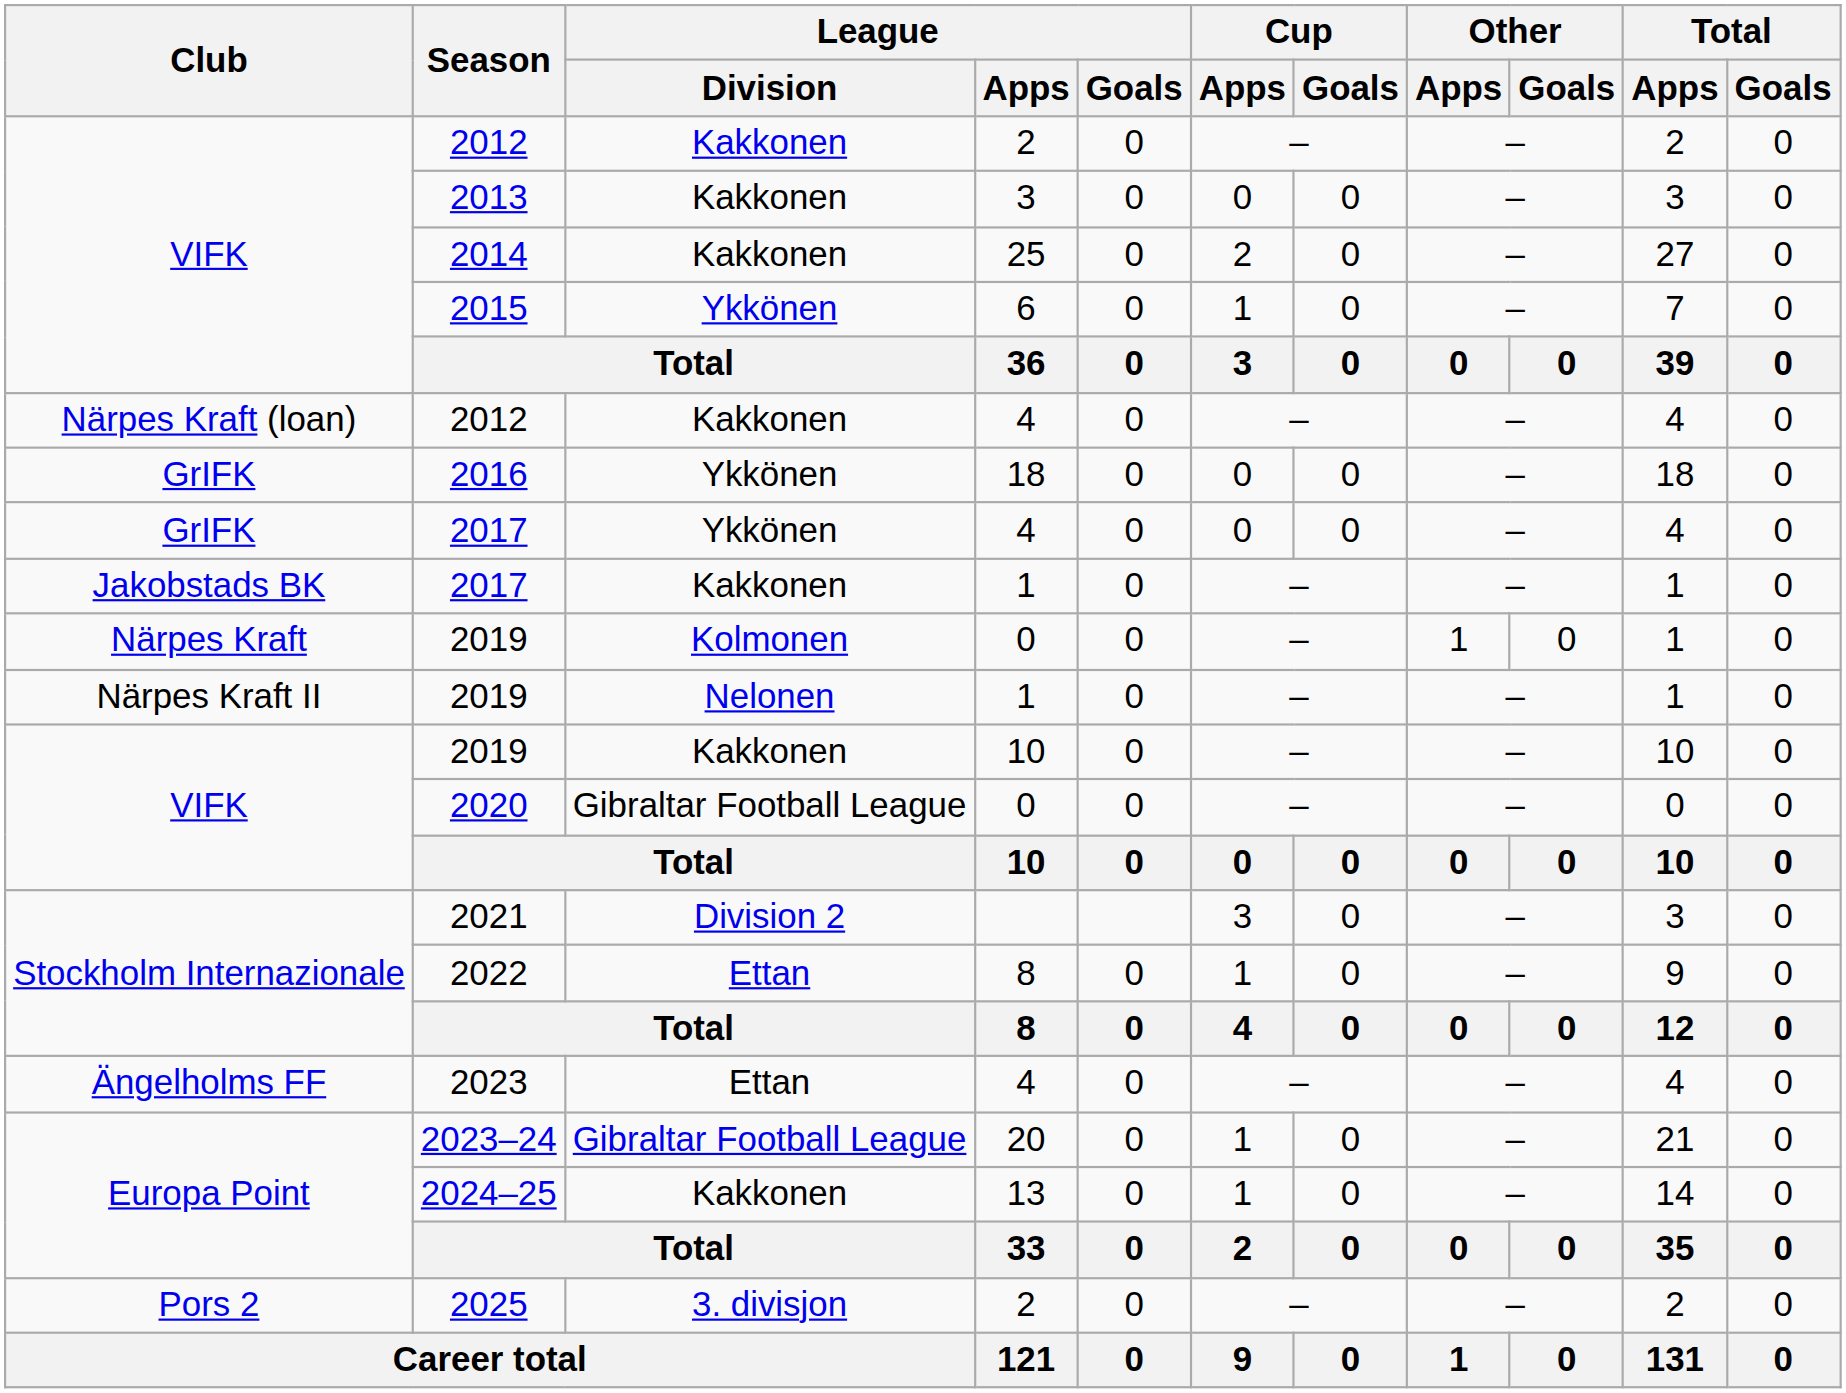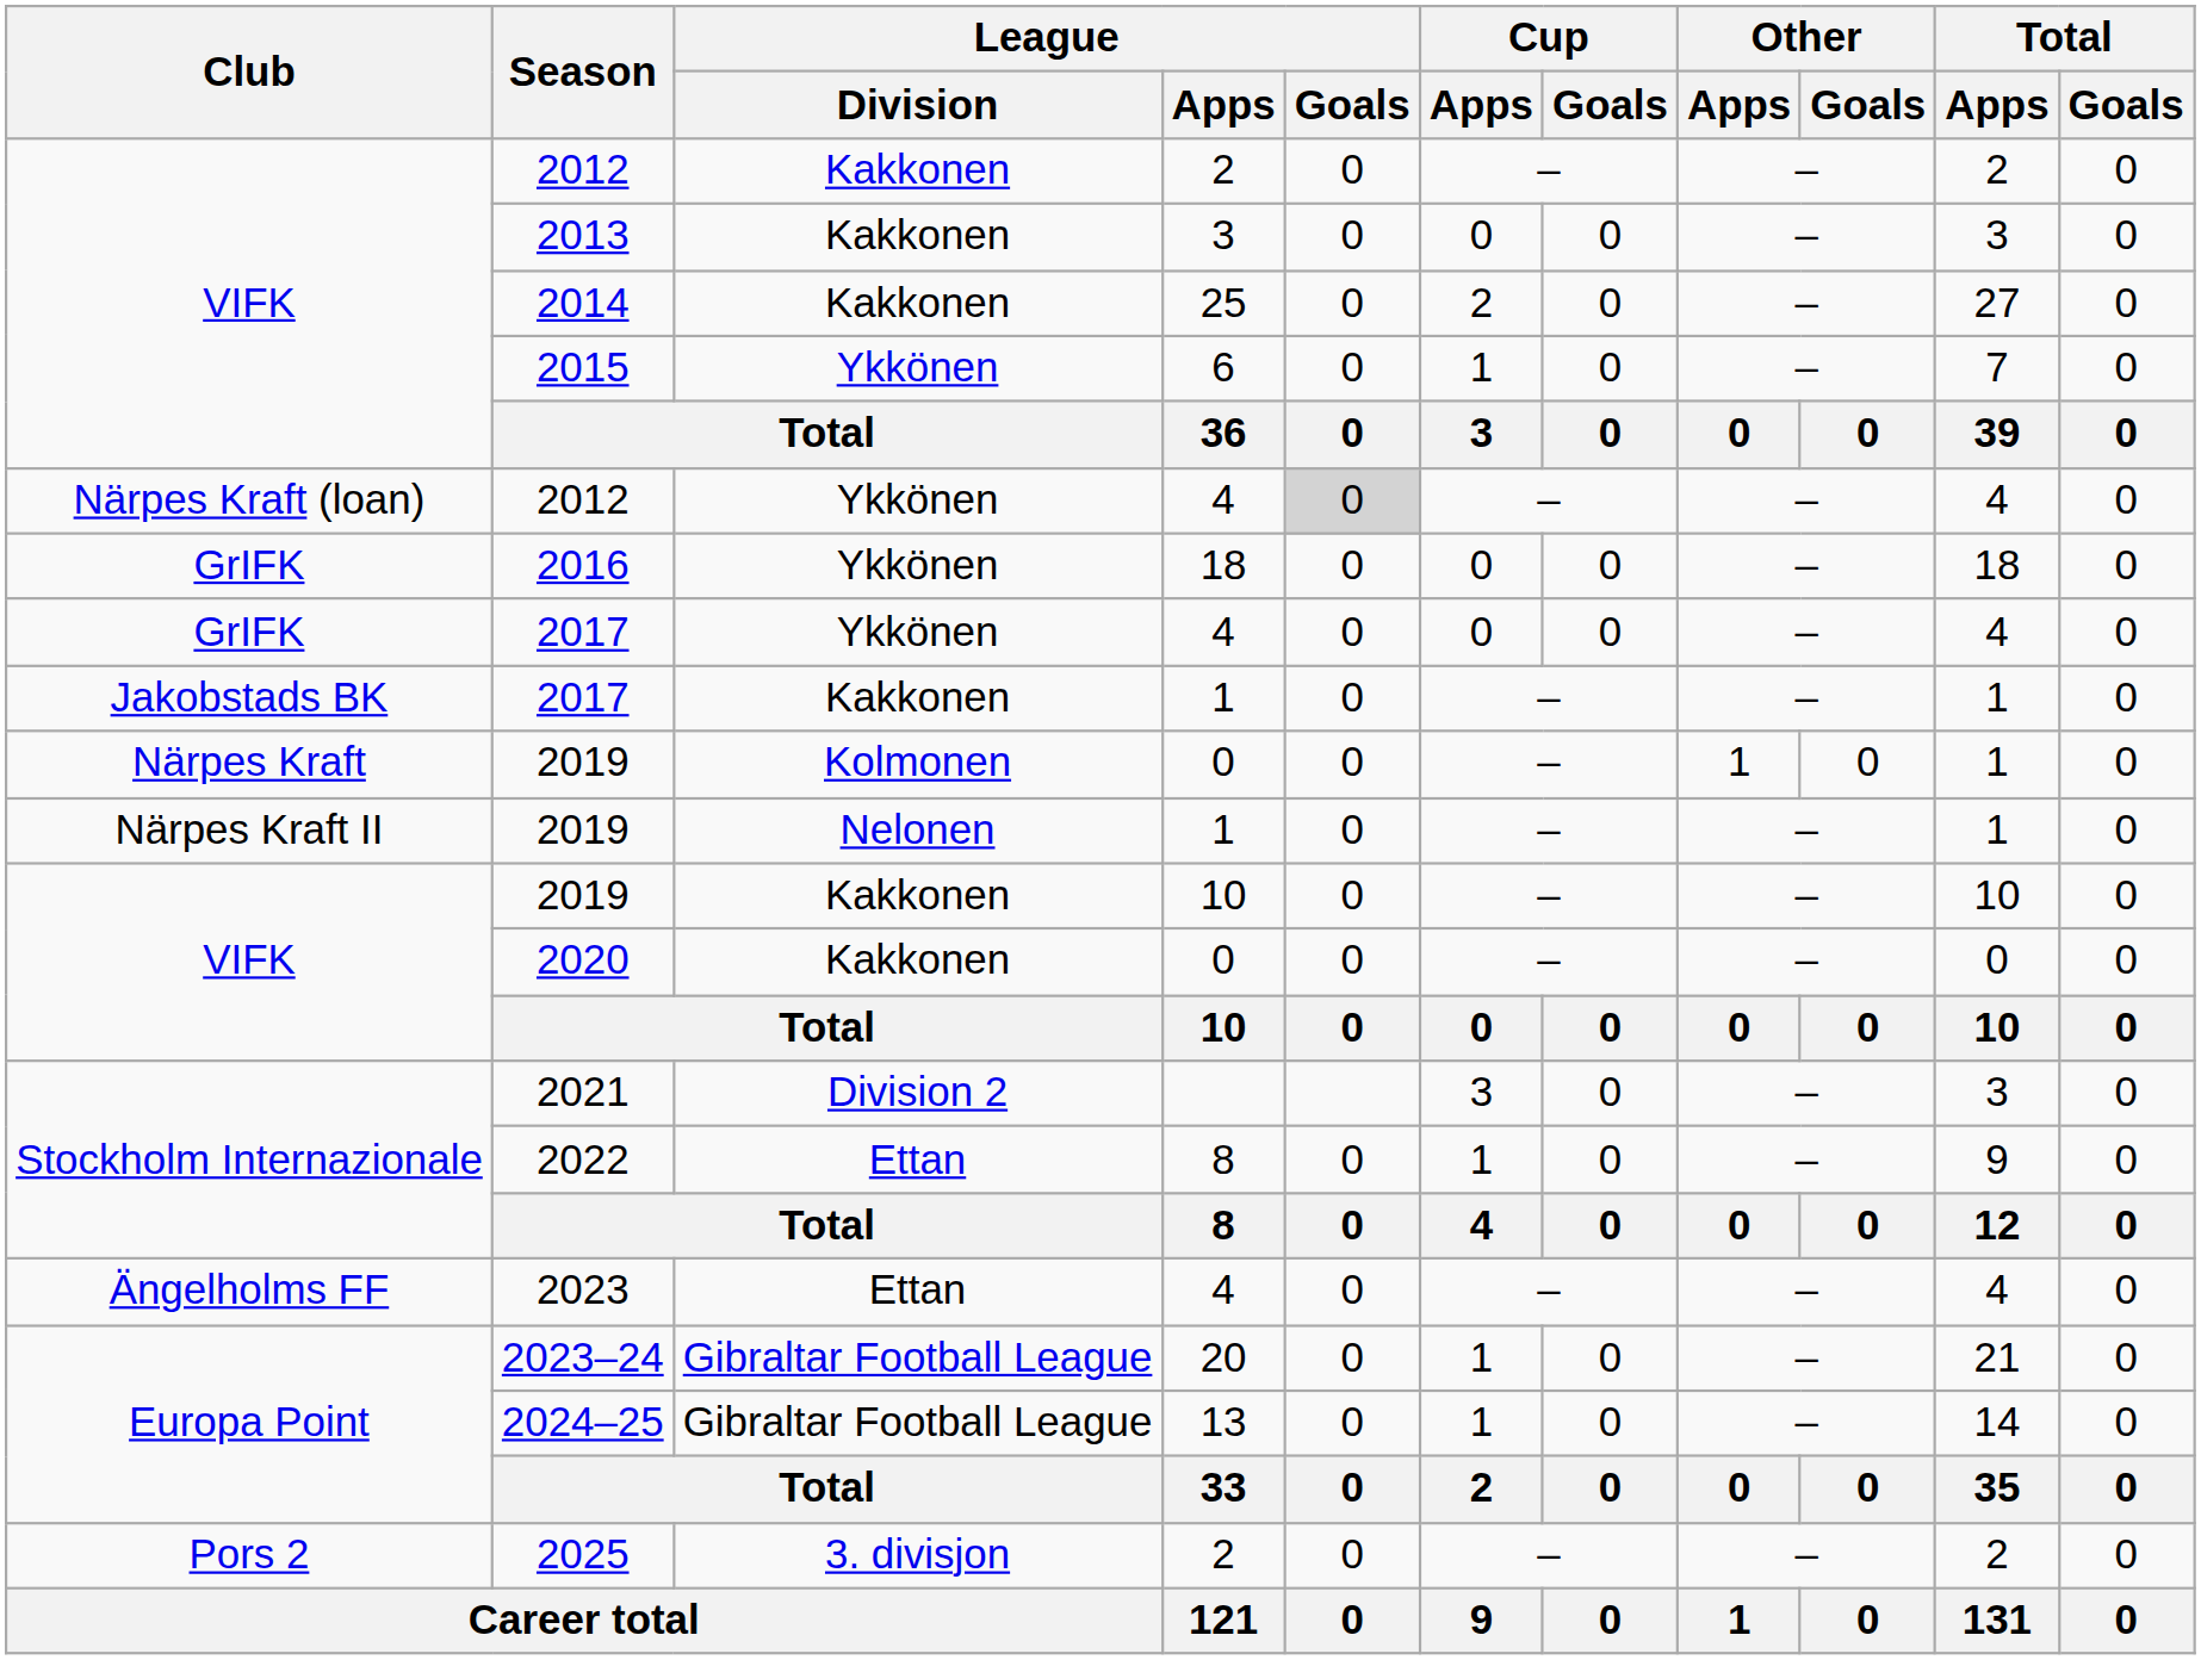2012 / 4 | League / Division: Kakkonen -> Ykkönen
2012 / 4 | League / Goals: no background -> lightgrey background
2020 | League / Division: Gibraltar Football League -> Kakkonen
2024–25 | League / Division: Kakkonen -> Gibraltar Football League
